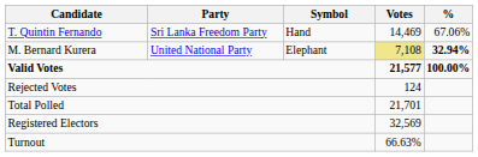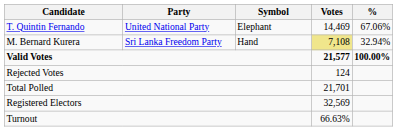T. Quintin Fernando | Party: Sri Lanka Freedom Party -> United National Party
T. Quintin Fernando | Symbol: Hand -> Elephant
M. Bernard Kurera | Party: United National Party -> Sri Lanka Freedom Party
M. Bernard Kurera | Symbol: Elephant -> Hand
M. Bernard Kurera | %: bold -> normal
